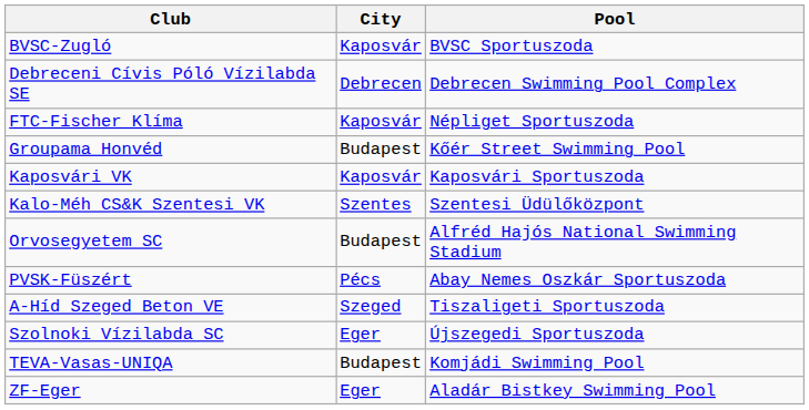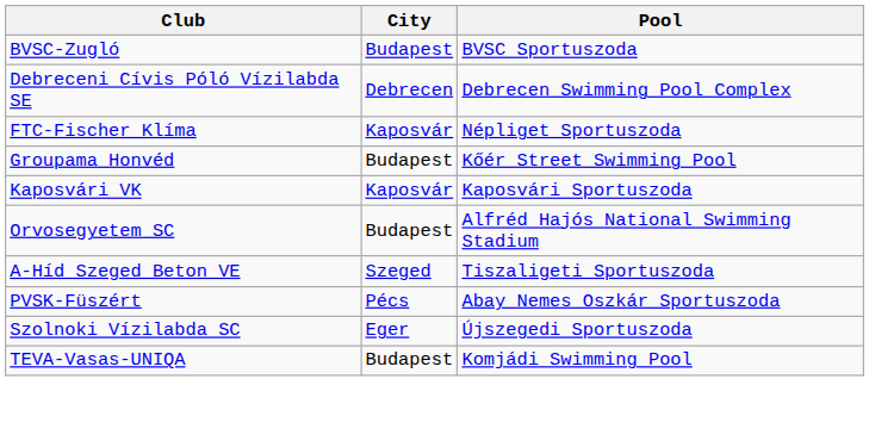BVSC-Zugló | City: Kaposvár -> Budapest
- row: Kalo-Méh CS&K Szentesi VK | Szentes | Szentesi Üdülőközpont
rows swapped: PVSK-Füszért <-> A-Híd Szeged Beton VE
- row: ZF-Eger | Eger | Aladár Bistkey Swimming Pool
